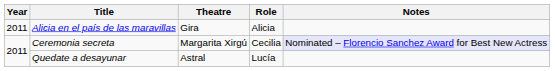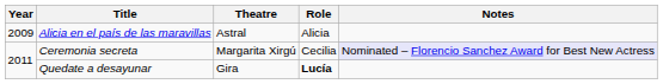Alicia en el país de las maravillas | Year: 2011 -> 2009
Alicia en el país de las maravillas | Theatre: Gira -> Astral
Quedate a desayunar | Theatre: Astral -> Gira
Quedate a desayunar | Role: normal -> bold
